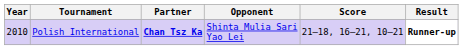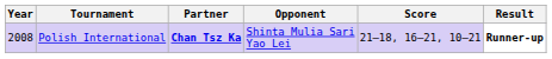Polish International | Year: 2010 -> 2008
